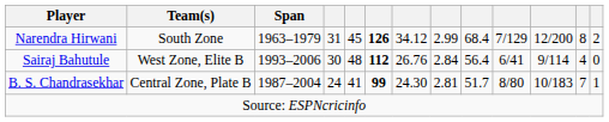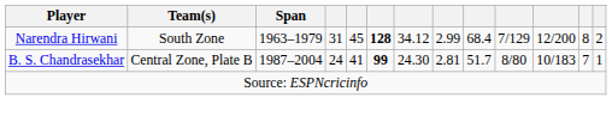Narendra Hirwani | column 6: 126 -> 128
- row: Sairaj Bahutule | West Zone, Elite B | 1993–2006 | 30 | 48 | 112 | 26.76 | 2.84 | 56.4 | 6/41 | 9/114 | 4 | 0
